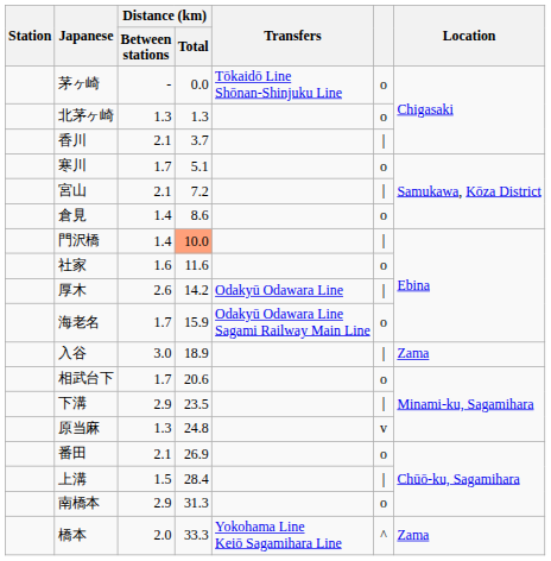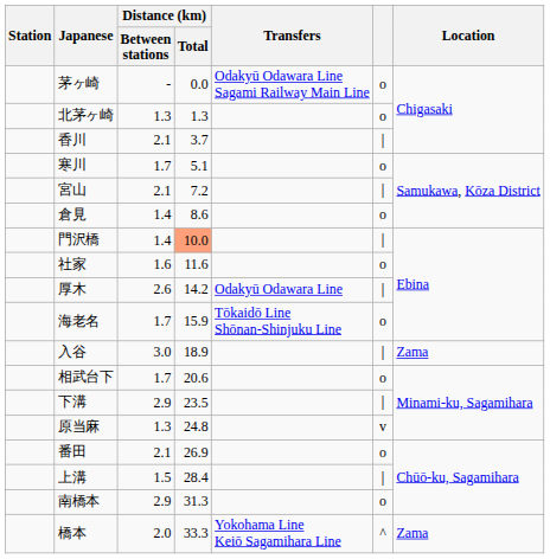茅ヶ崎 | Transfers: Tōkaidō Line Shōnan-Shinjuku Line -> Odakyū Odawara Line Sagami Railway Main Line
海老名 | Transfers: Odakyū Odawara Line Sagami Railway Main Line -> Tōkaidō Line Shōnan-Shinjuku Line
